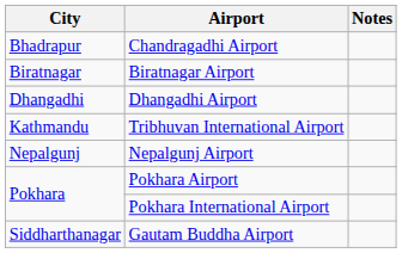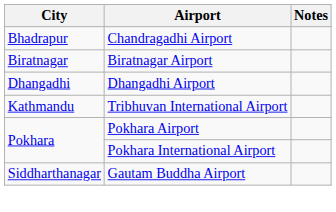- row: Nepalgunj | Nepalgunj Airport
